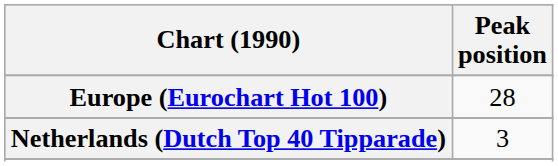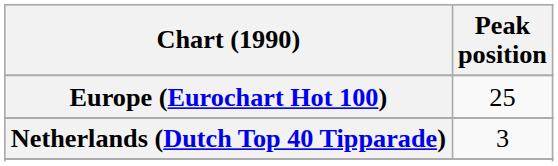Europe (Eurochart Hot 100) | Peak position: 28 -> 25
